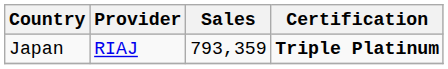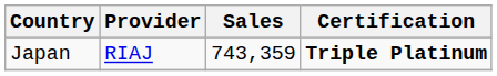Japan | Sales: 793,359 -> 743,359
